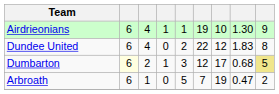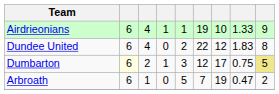Airdrieonians | column 8: 1.30 -> 1.33
Dumbarton | column 8: 0.68 -> 0.75
